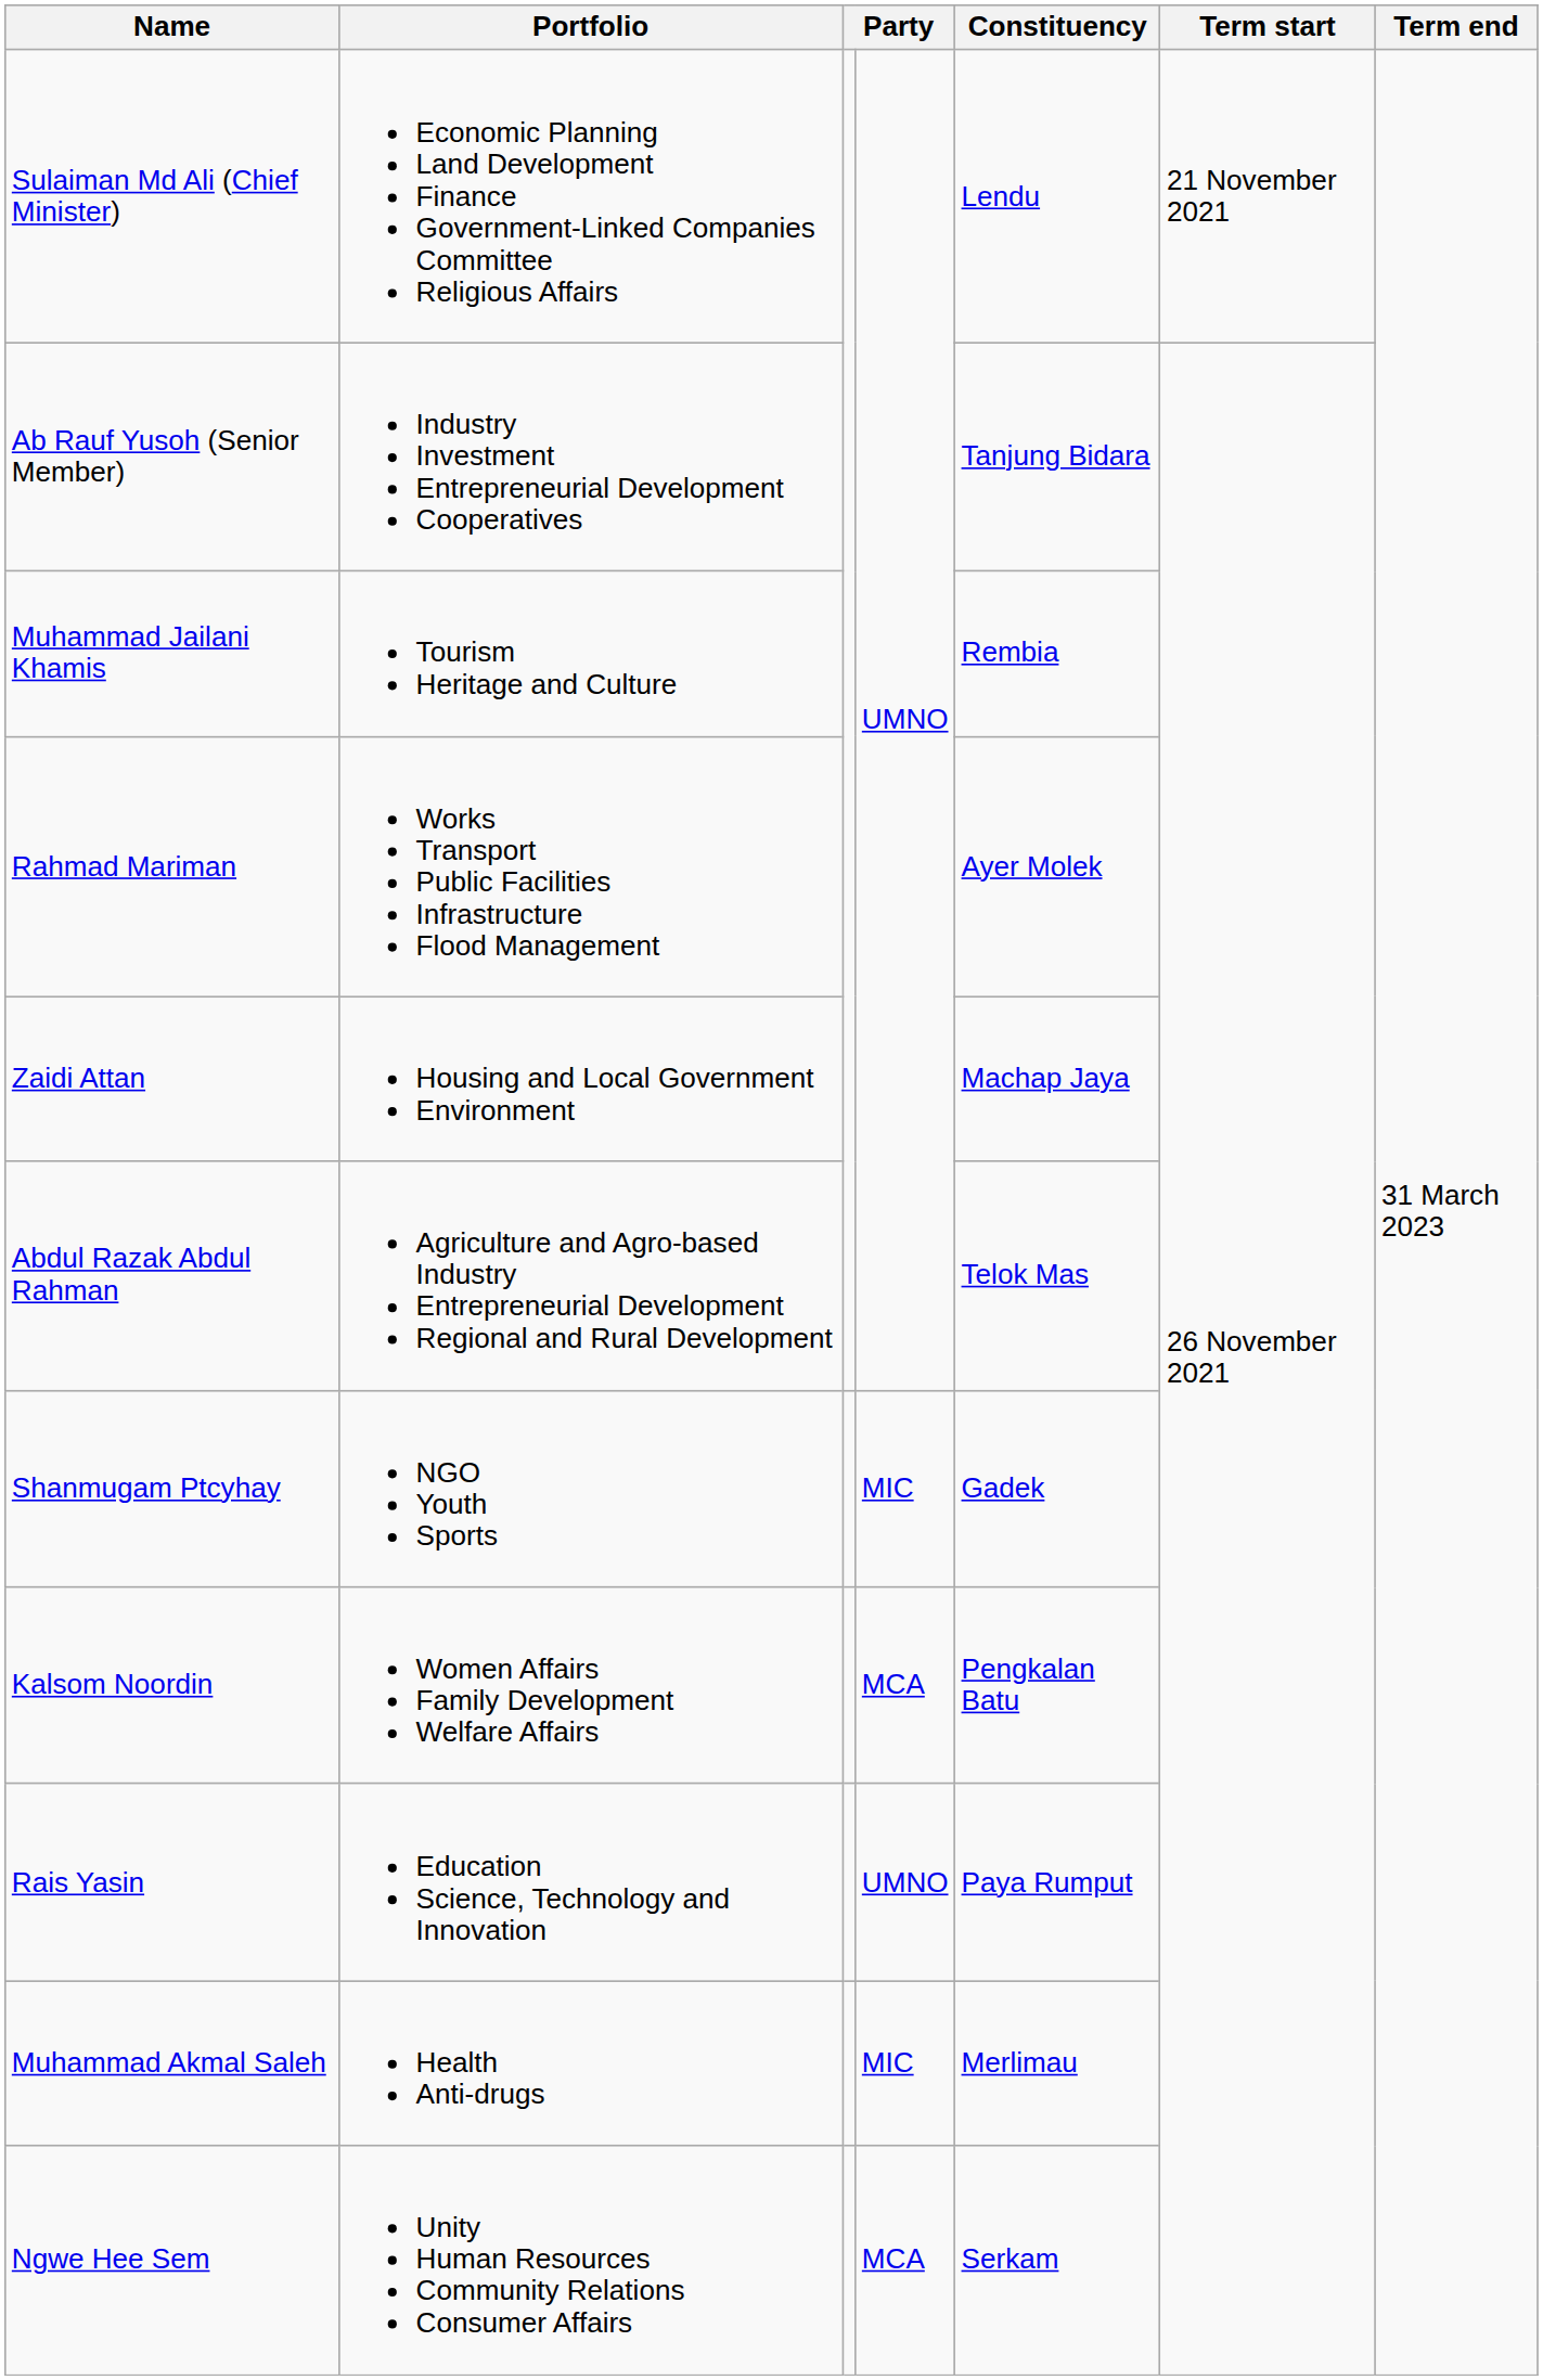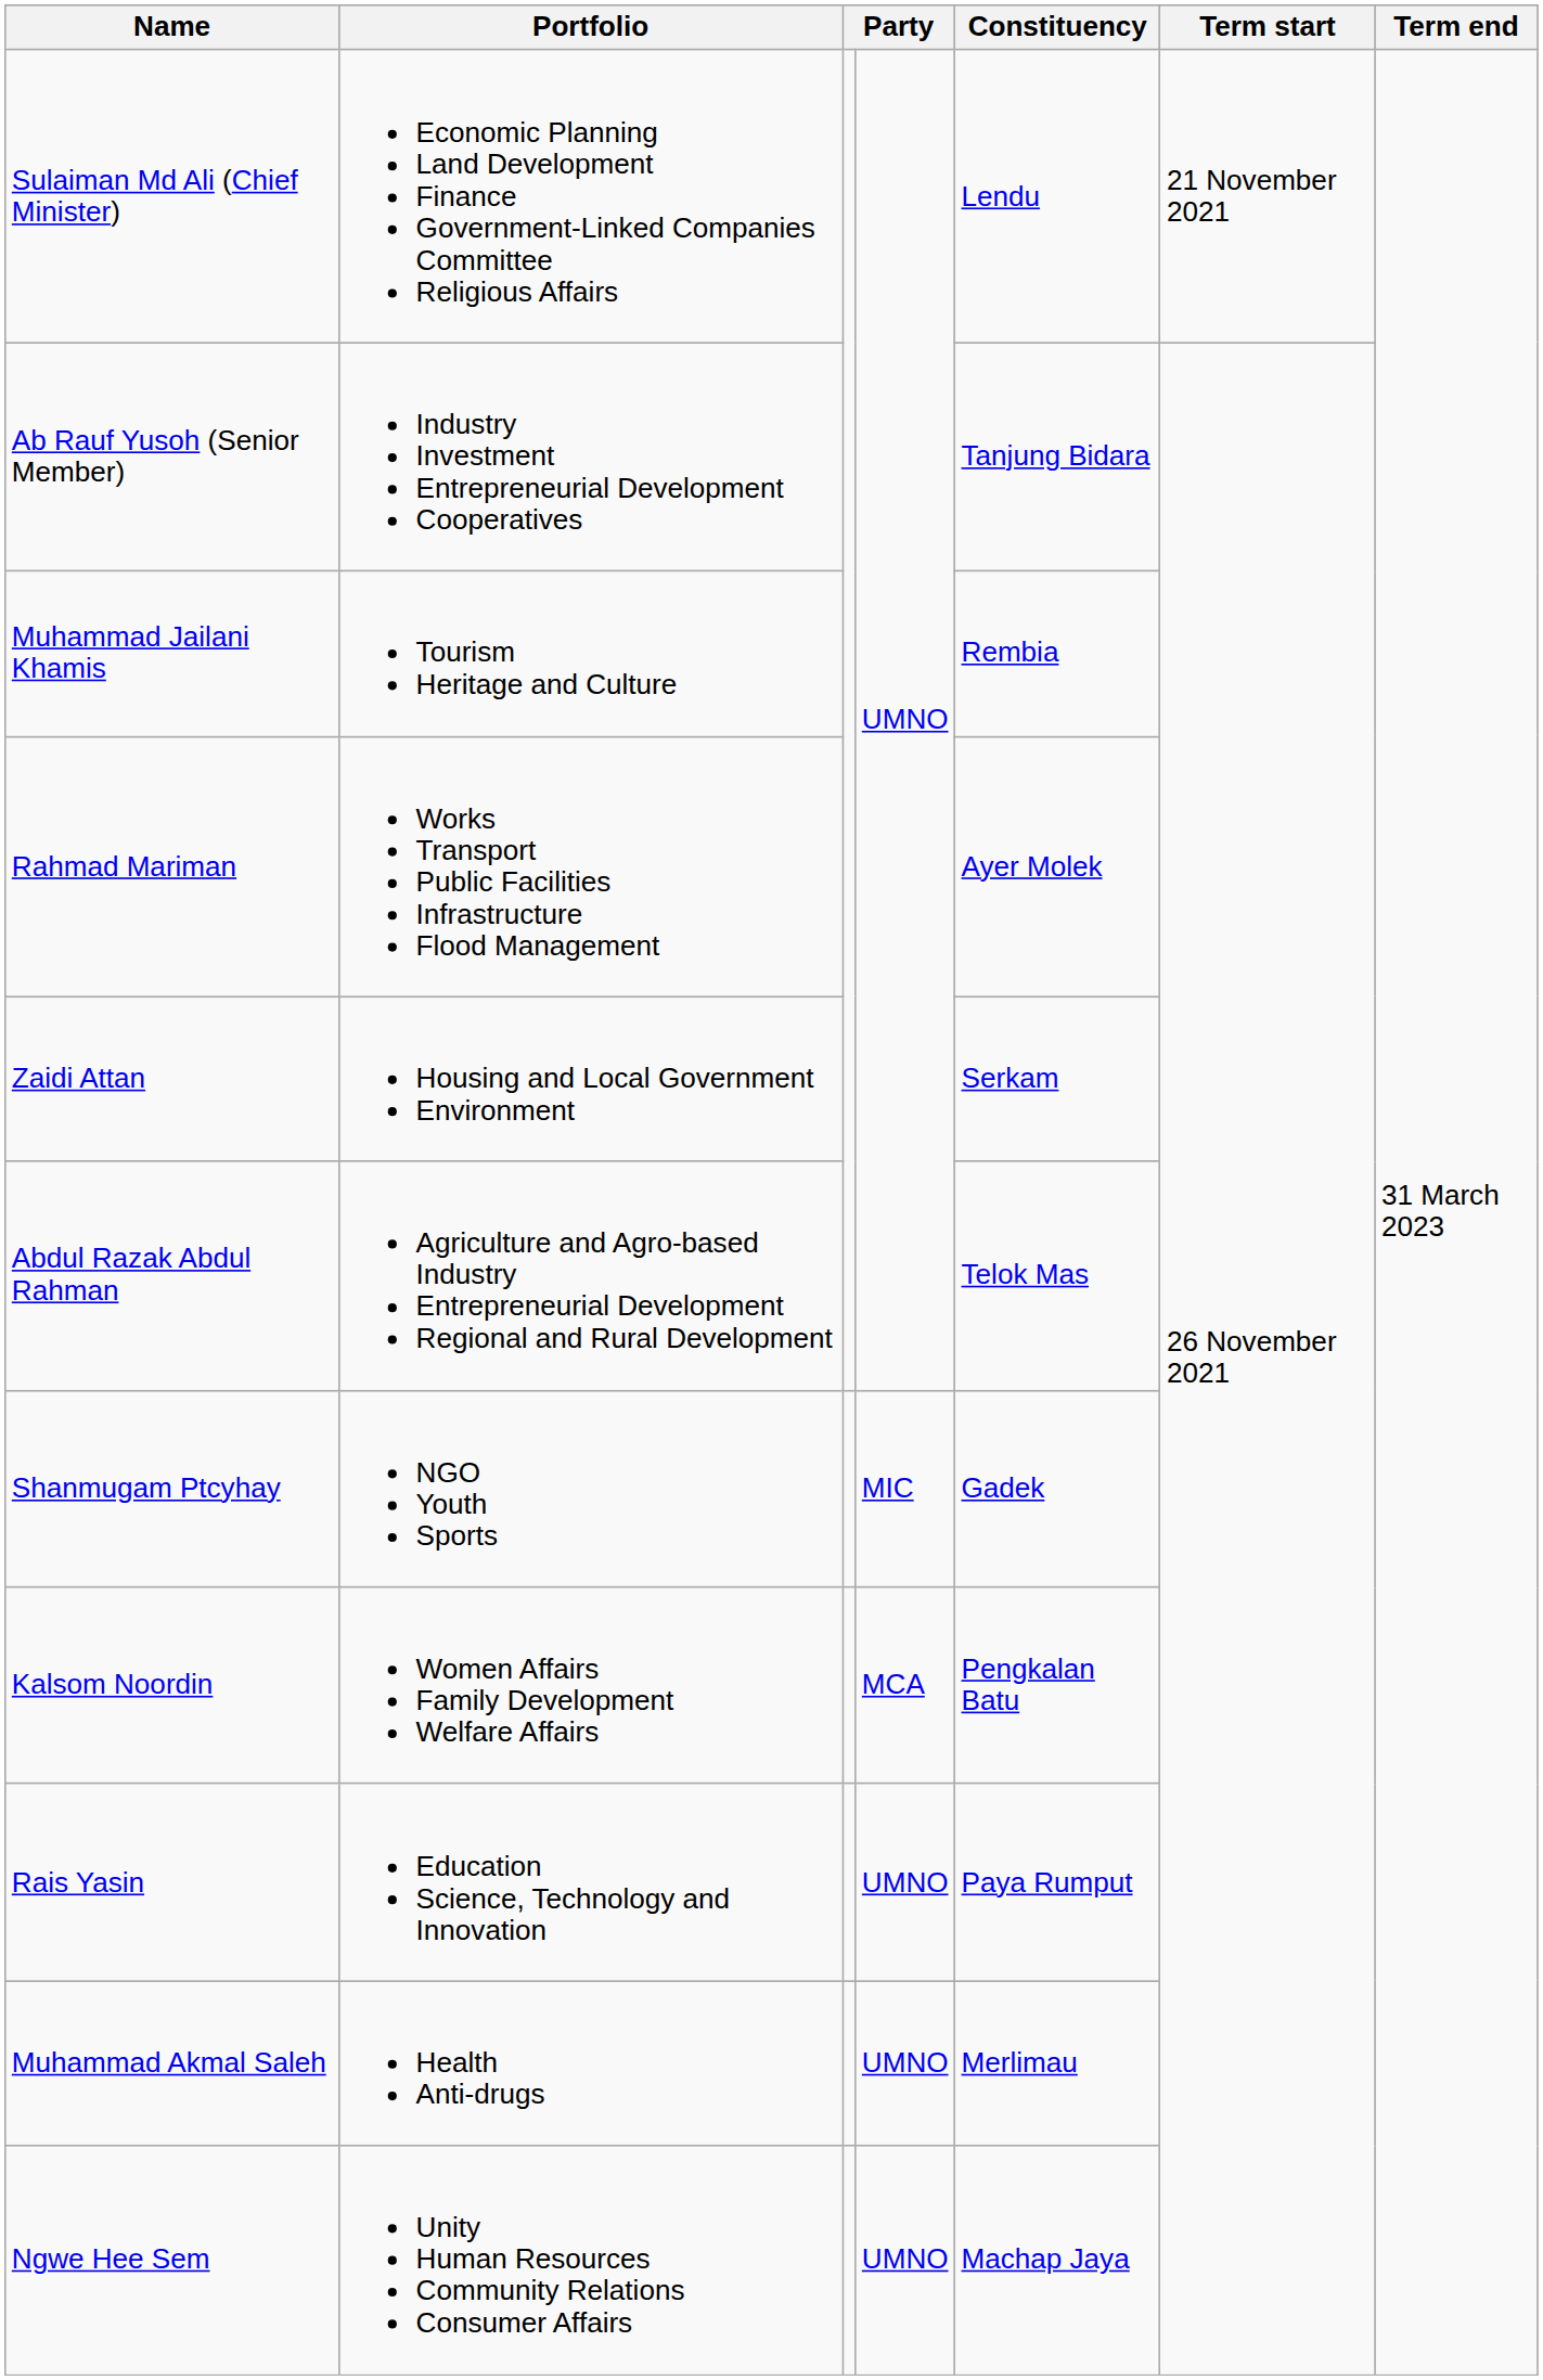Zaidi Attan | Constituency: Machap Jaya -> Serkam
Muhammad Akmal Saleh | column 4: MIC -> UMNO
Ngwe Hee Sem | column 4: MCA -> UMNO
Ngwe Hee Sem | Constituency: Serkam -> Machap Jaya
